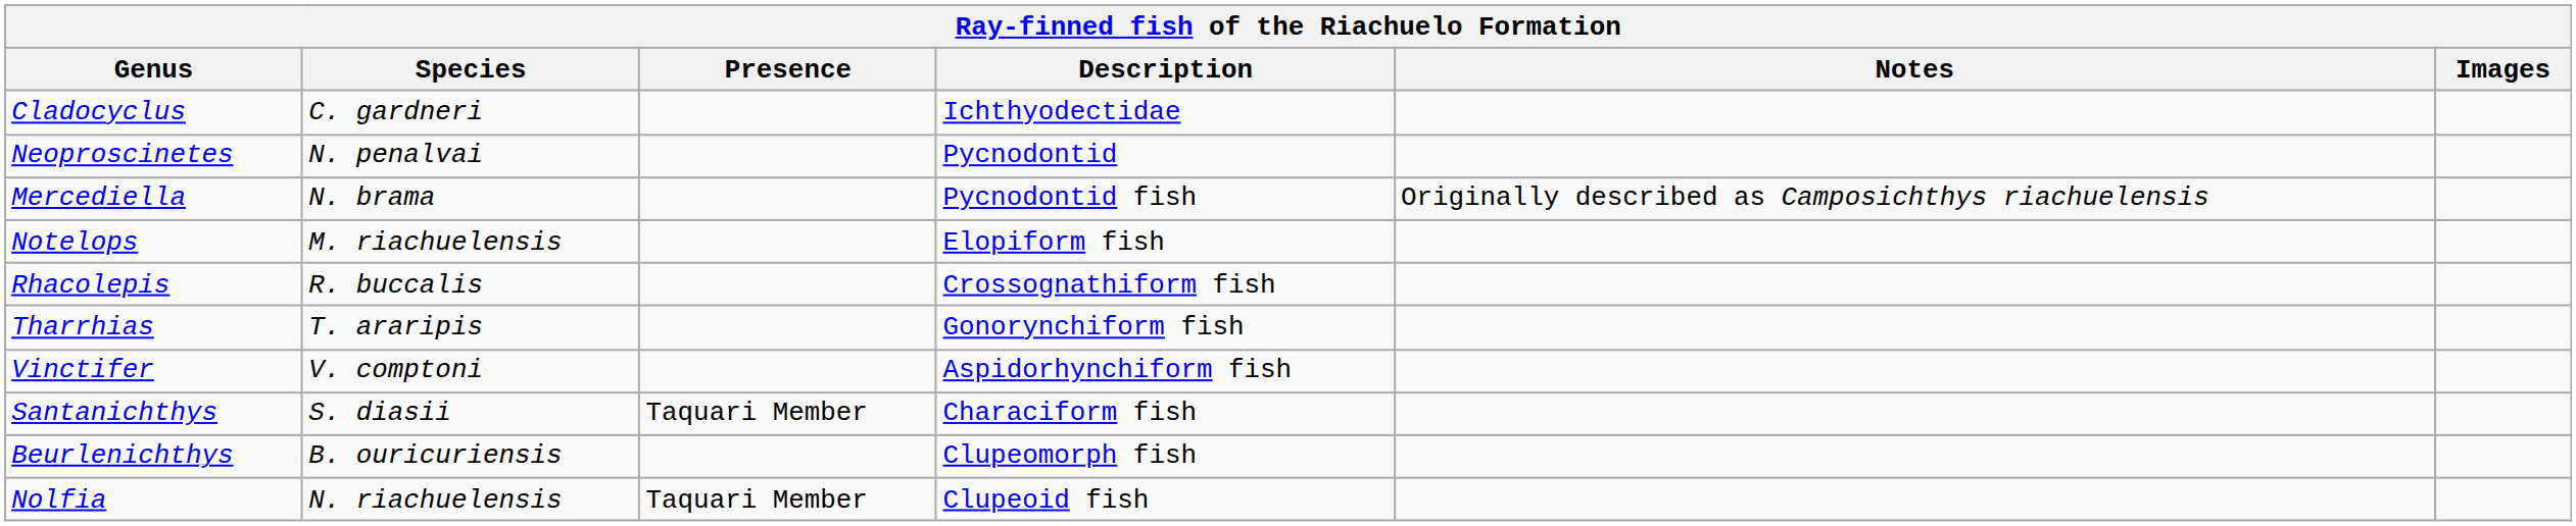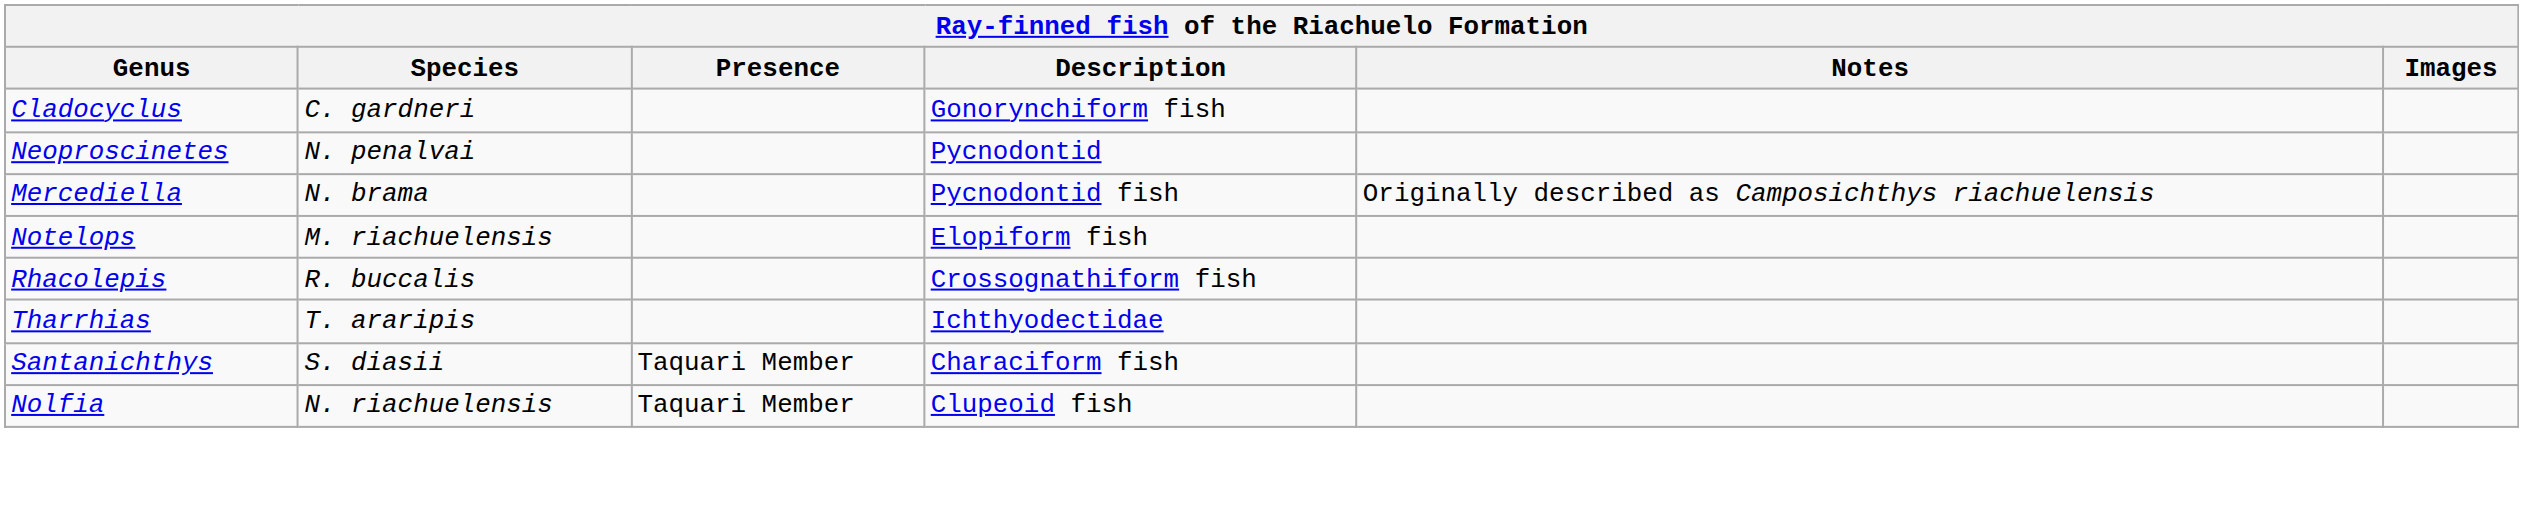Cladocyclus | Description: Ichthyodectidae -> Gonorynchiform fish
Tharrhias | Description: Gonorynchiform fish -> Ichthyodectidae
- row: Vinctifer | V. comptoni | Aspidorhynchiform fish
- row: Beurlenichthys | B. ouricuriensis | Clupeomorph fish
